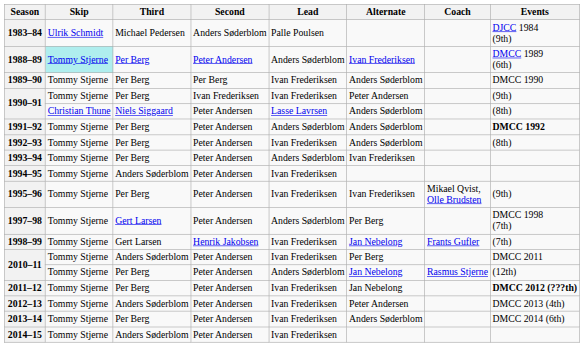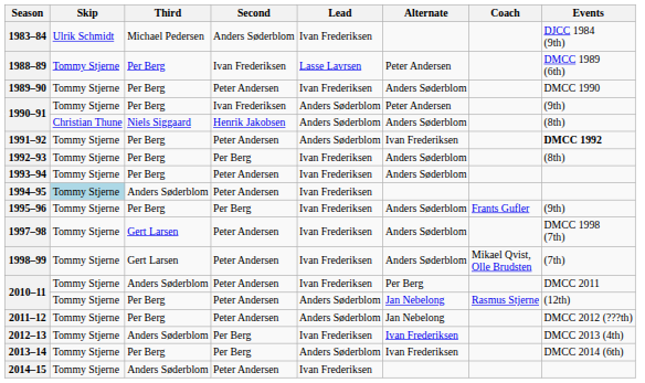1983–84 | Lead: Palle Poulsen -> Ivan Frederiksen
1988–89 | Skip: paleturquoise background -> no background
1988–89 | Second: Peter Andersen -> Ivan Frederiksen
1988–89 | Lead: Anders Søderblom -> Lasse Lavrsen
1988–89 | Alternate: Ivan Frederiksen -> Peter Andersen
1989–90 | Second: Per Berg -> Peter Andersen
1990–91 / Per Berg | Lead: Ivan Frederiksen -> Anders Søderblom
1990–91 / Niels Siggaard | Second: Peter Andersen -> Henrik Jakobsen
1990–91 / Niels Siggaard | Lead: Lasse Lavrsen -> Anders Søderblom
1991–92 | Alternate: Anders Søderblom -> Ivan Frederiksen
1992–93 | Second: Peter Andersen -> Per Berg
1993–94 | Lead: Anders Søderblom -> Ivan Frederiksen
1993–94 | Alternate: Ivan Frederiksen -> Anders Søderblom
1994–95 | Skip: no background -> lightblue background
1995–96 | Second: Peter Andersen -> Per Berg
1995–96 | Alternate: Ivan Frederiksen -> Anders Søderblom
1995–96 | Coach: Mikael Qvist, Olle Brudsten -> Frants Gufler
1997–98 | Lead: Anders Søderblom -> Ivan Frederiksen
1997–98 | Alternate: Per Berg -> Anders Søderblom
1998–99 | Second: Henrik Jakobsen -> Peter Andersen
1998–99 | Alternate: Jan Nebelong -> Anders Søderblom
1998–99 | Coach: Frants Gufler -> Mikael Qvist, Olle Brudsten
2011–12 | Lead: Ivan Frederiksen -> Anders Søderblom
2011–12 | Events: bold -> normal
2012–13 | Second: Peter Andersen -> Per Berg
2012–13 | Alternate: Peter Andersen -> Ivan Frederiksen
2013–14 | Second: Peter Andersen -> Per Berg
2013–14 | Lead: Ivan Frederiksen -> Anders Søderblom
2013–14 | Alternate: Anders Søderblom -> Ivan Frederiksen
